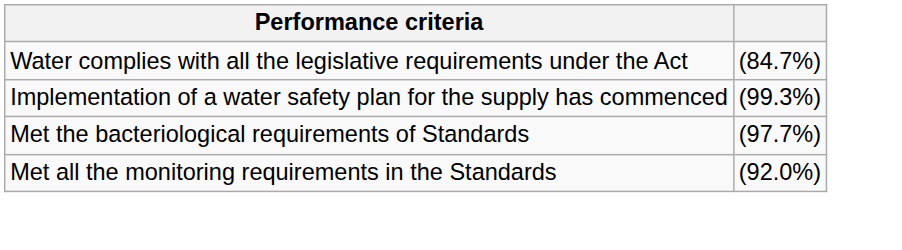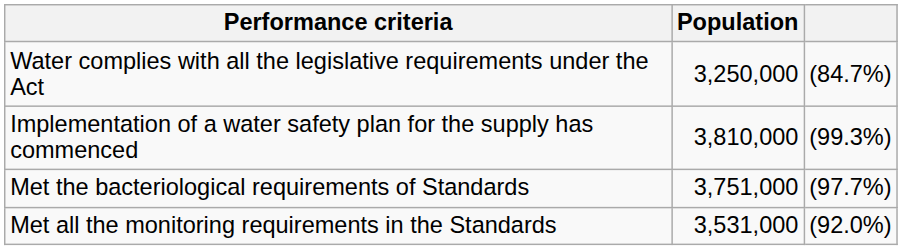+ column: Population | 3,250,000 | 3,810,000 | 3,751,000 | 3,531,000
